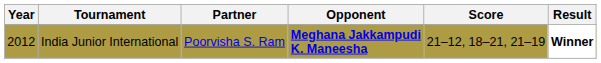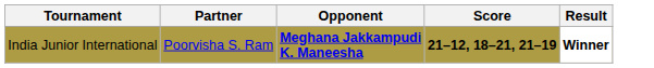- column: Year | 2012
India Junior International | Score: normal -> bold
